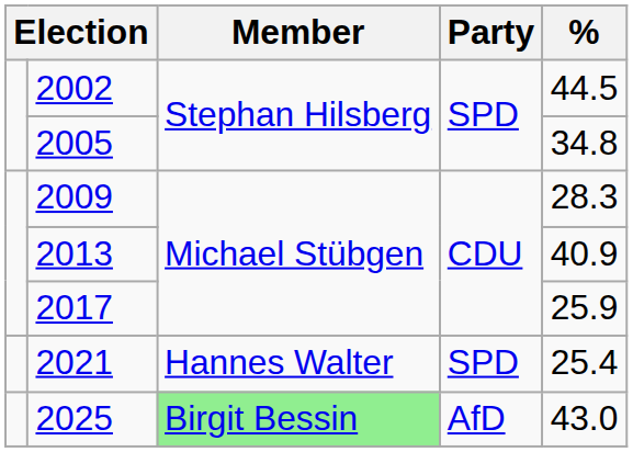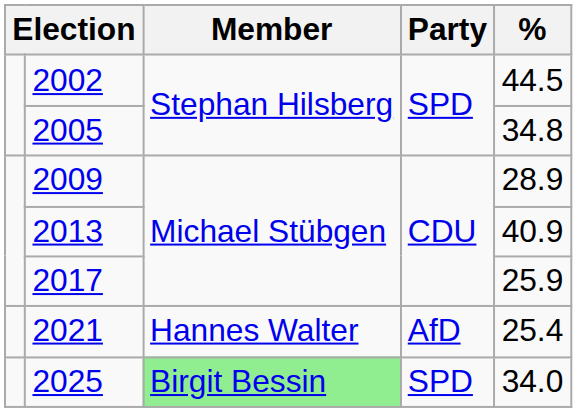2009 | %: 28.3 -> 28.9
2021 | Party: SPD -> AfD
2025 | Party: AfD -> SPD
2025 | %: 43.0 -> 34.0
